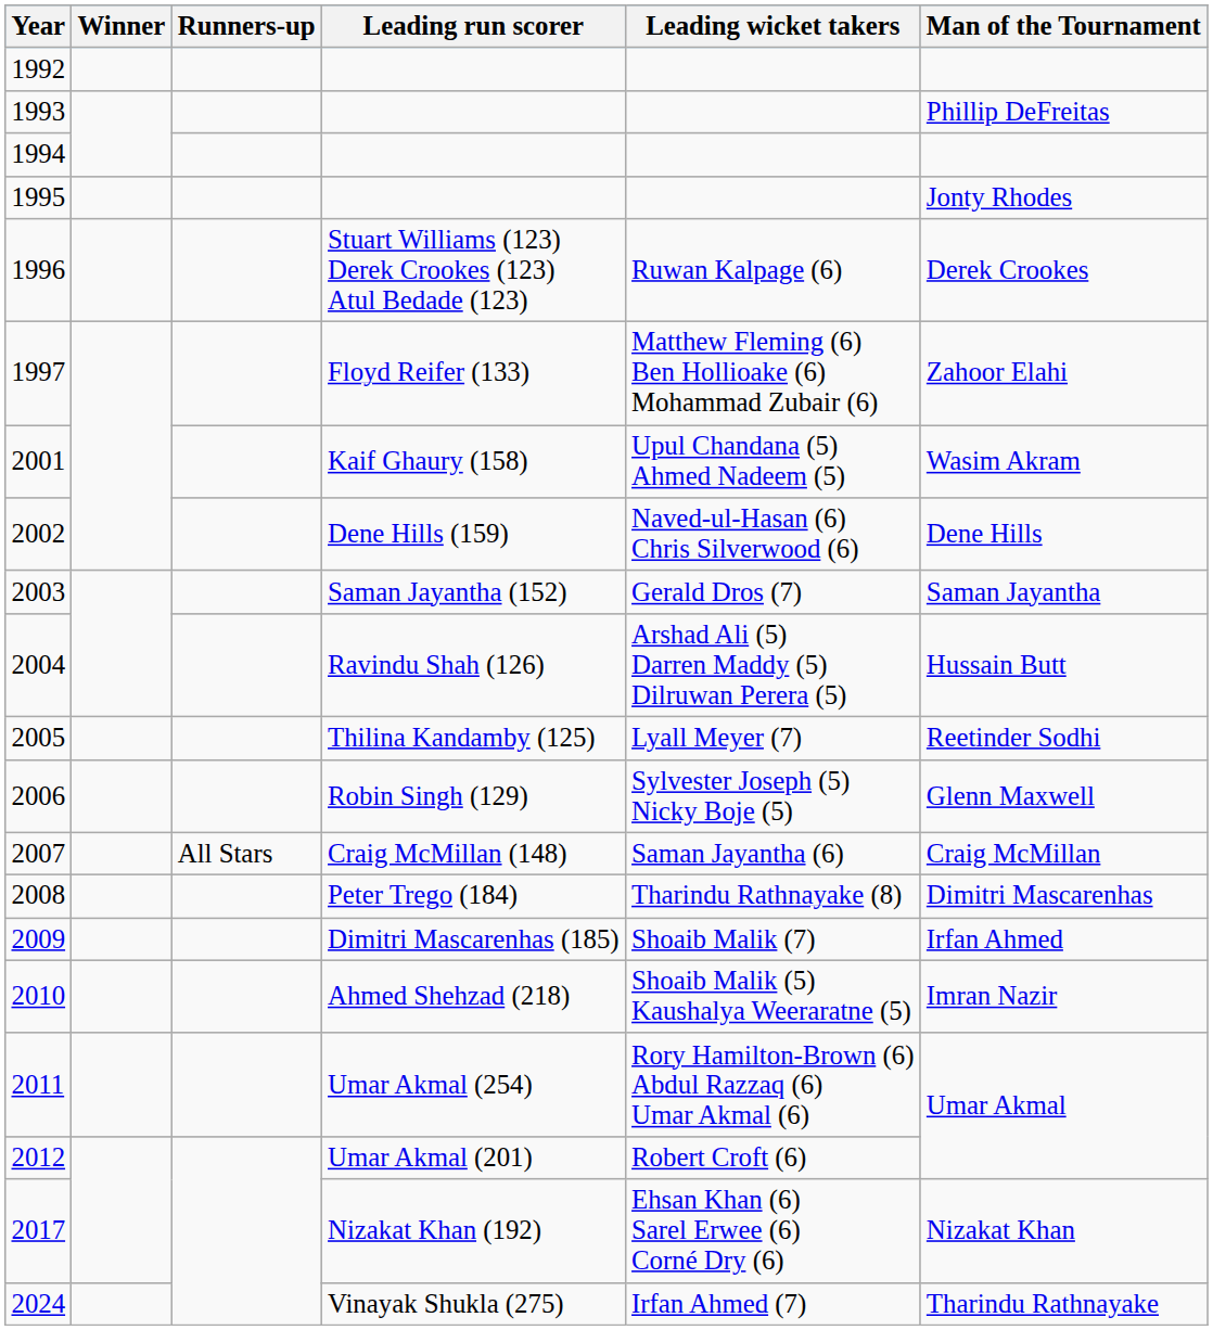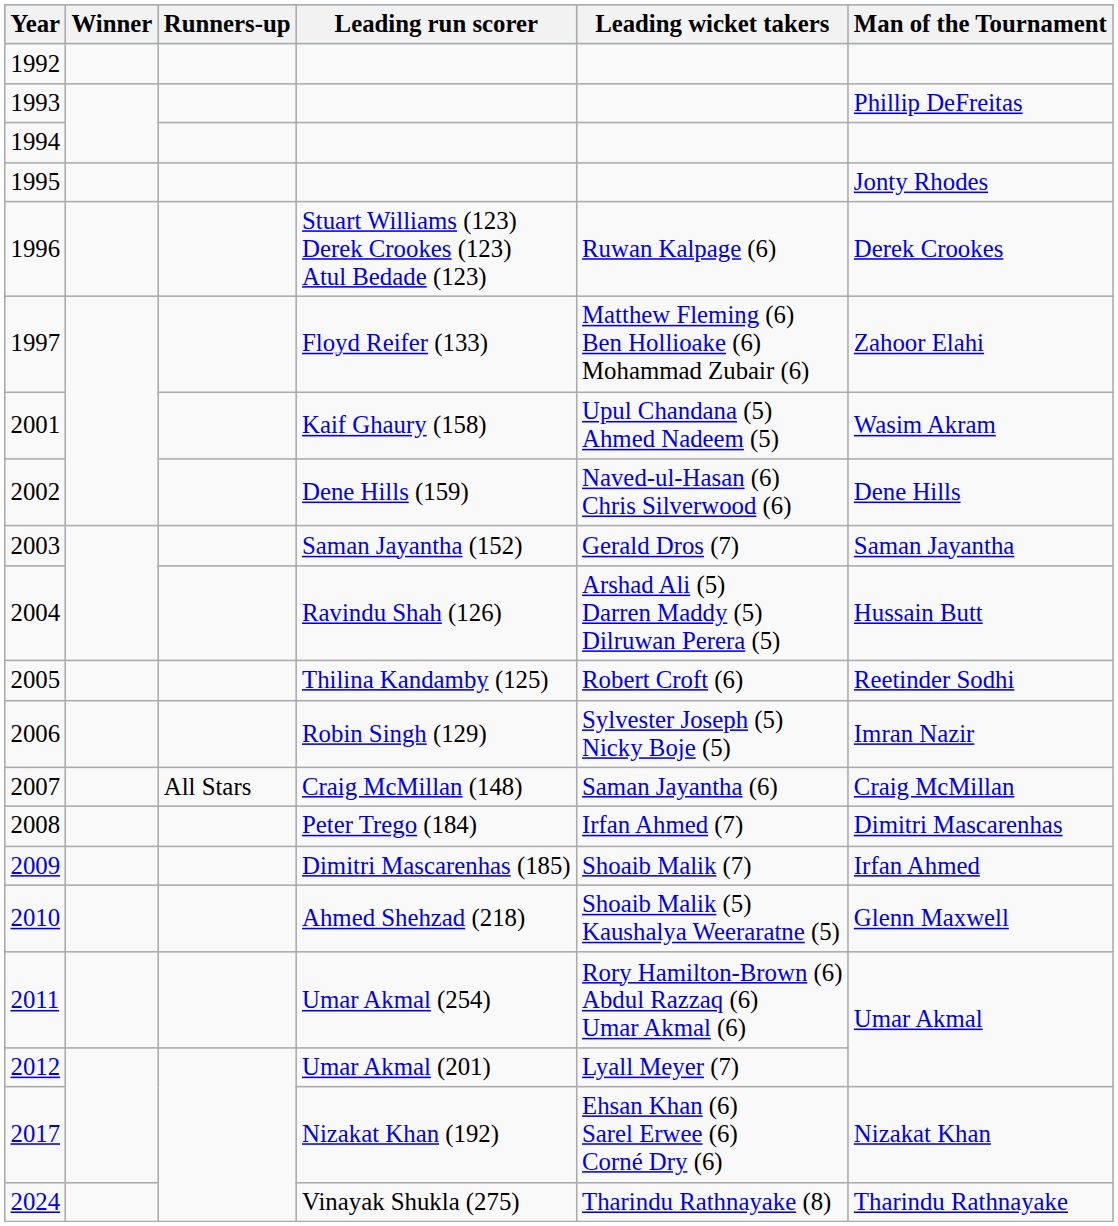2005 | Leading wicket takers: Lyall Meyer (7) -> Robert Croft (6)
2006 | Man of the Tournament: Glenn Maxwell -> Imran Nazir
2008 | Leading wicket takers: Tharindu Rathnayake (8) -> Irfan Ahmed (7)
2010 | Man of the Tournament: Imran Nazir -> Glenn Maxwell
2012 | Leading wicket takers: Robert Croft (6) -> Lyall Meyer (7)
2024 | Leading wicket takers: Irfan Ahmed (7) -> Tharindu Rathnayake (8)
